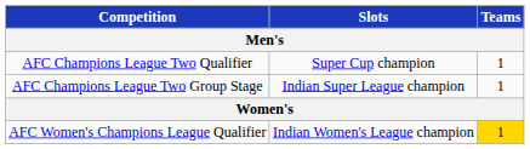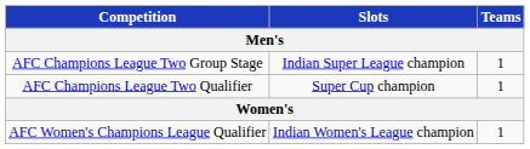rows swapped: AFC Champions League Two Group Stage <-> AFC Champions League Two Qualifier
AFC Women's Champions League Qualifier | Teams: gold background -> no background
